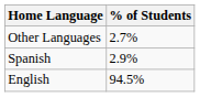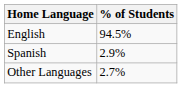rows swapped: English <-> Other Languages
